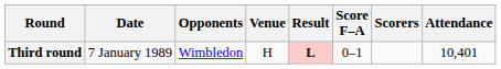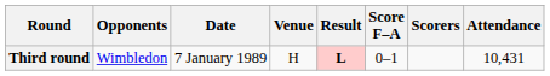columns swapped: Date <-> Opponents
Third round | Attendance: 10,401 -> 10,431
